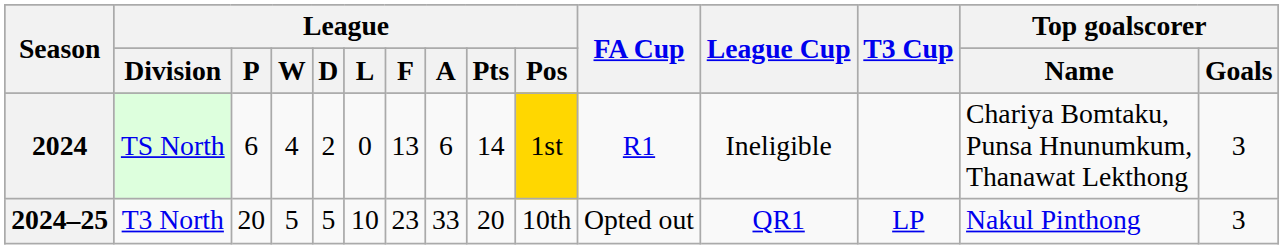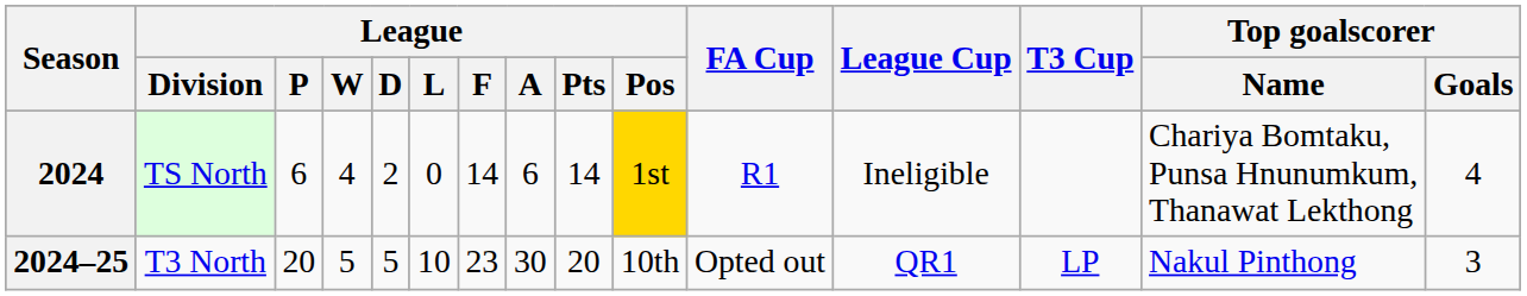2024 | League / F: 13 -> 14
2024 | Top goalscorer / Goals: 3 -> 4
2024–25 | League / A: 33 -> 30
